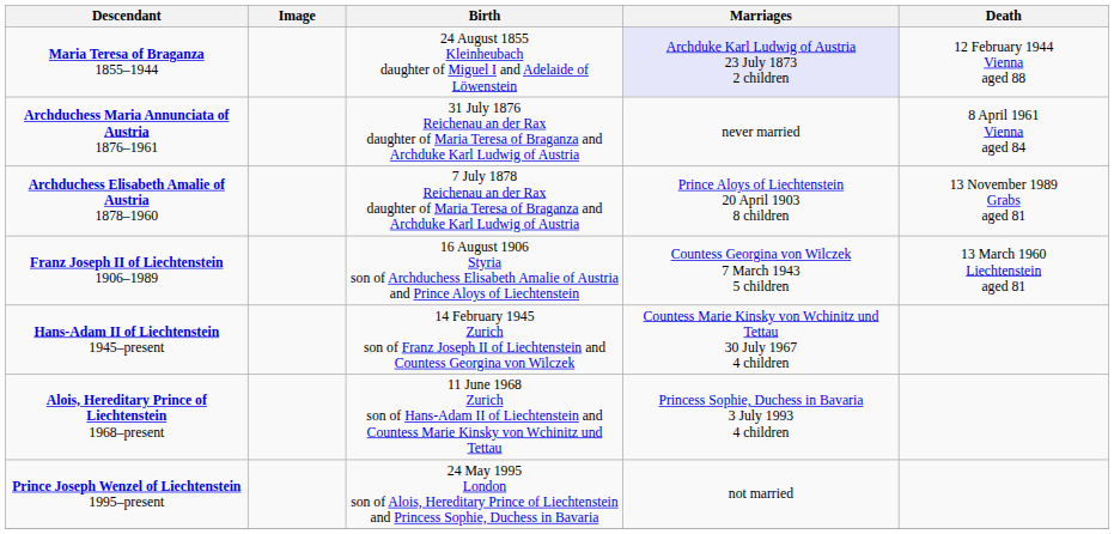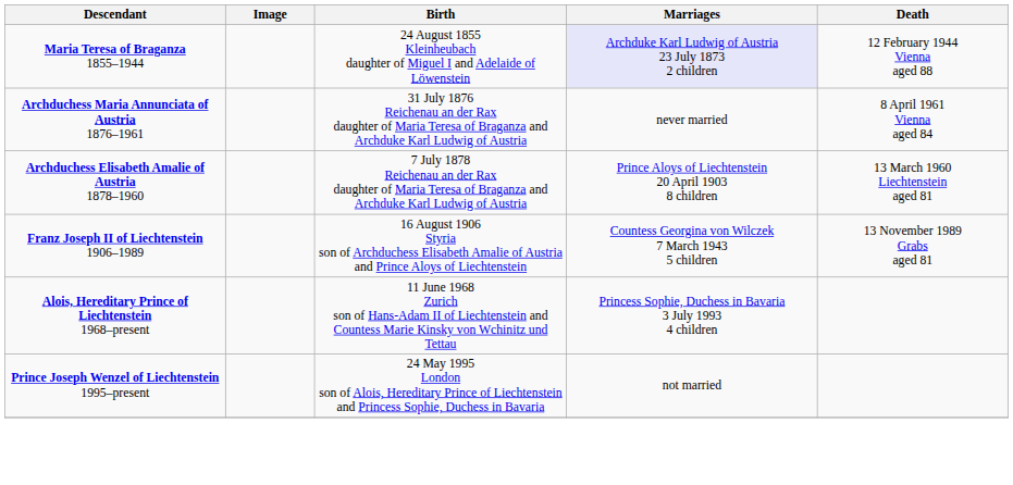Archduchess Elisabeth Amalie of Austria 1878–1960 | Death: 13 November 1989 Grabs aged 81 -> 13 March 1960 Liechtenstein aged 81
Franz Joseph II of Liechtenstein 1906–1989 | Death: 13 March 1960 Liechtenstein aged 81 -> 13 November 1989 Grabs aged 81
- row: Hans-Adam II of Liechtenstein 1945–present | 14 February 1945 Zurich son of Franz Joseph II of Liechtenstein and Countess Georgina von Wilczek | Countess Marie Kinsky von Wchinitz und Tettau 30 July 1967 4 children
